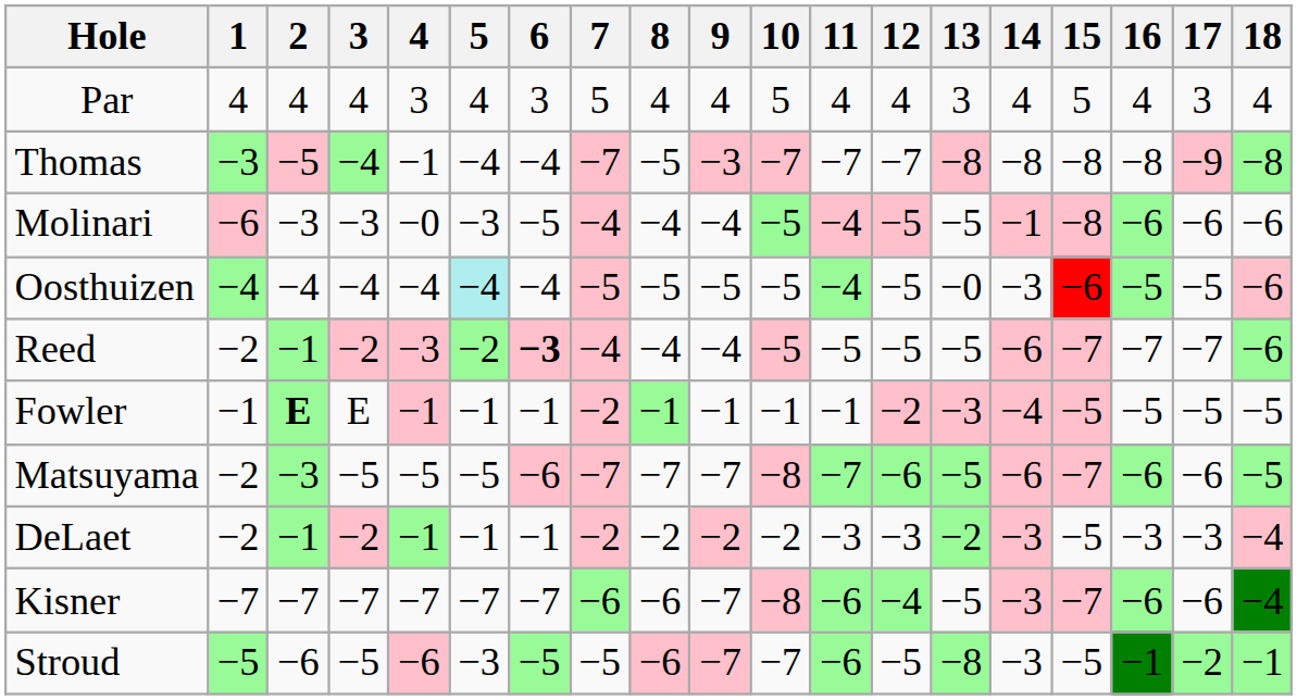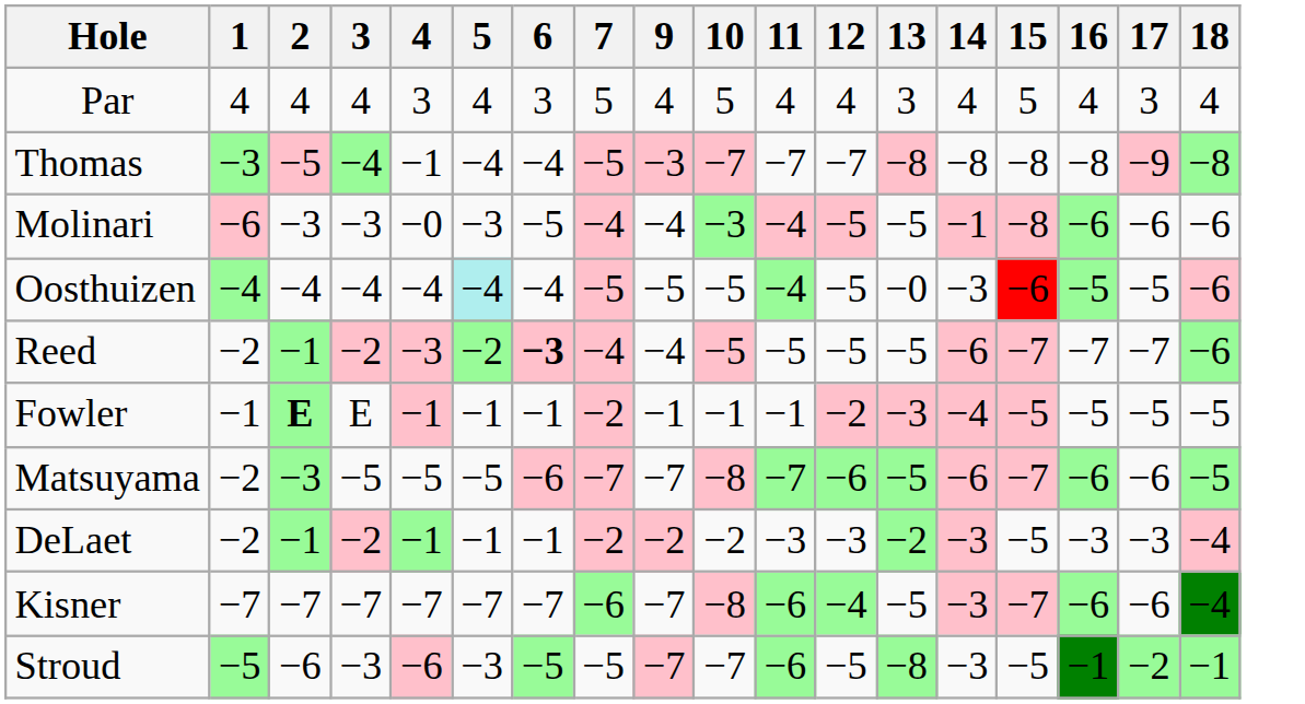- column: 8 | 4 | −5 | −4 | −5 | −4 | −1 | −7 | −2 | −6 | −6
Thomas | 7: −7 -> −5
Molinari | 10: −5 -> −3
Stroud | 3: −5 -> −3
